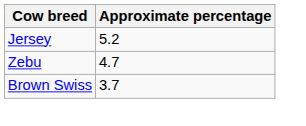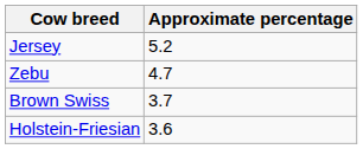+ row: Holstein-Friesian | 3.6
